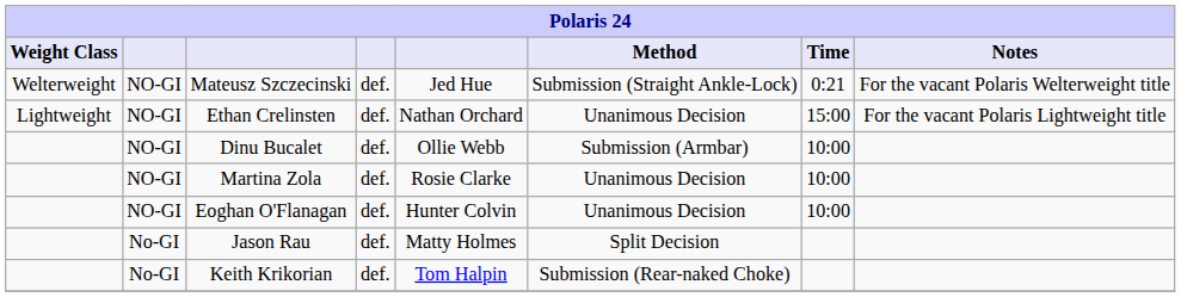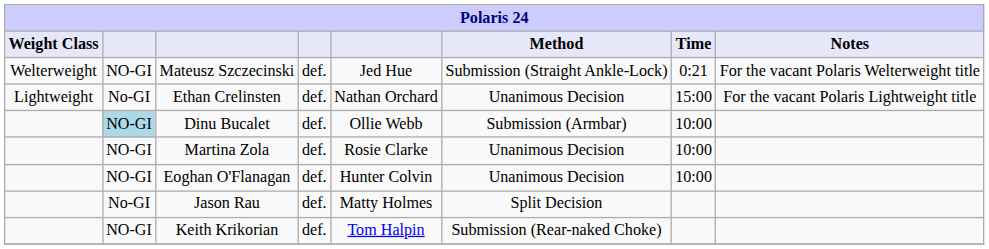Ethan Crelinsten | column 2: NO-GI -> No-GI
Dinu Bucalet | column 2: no background -> lightblue background
Keith Krikorian | column 2: No-GI -> NO-GI
